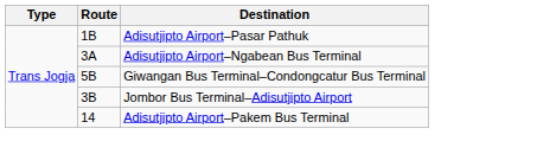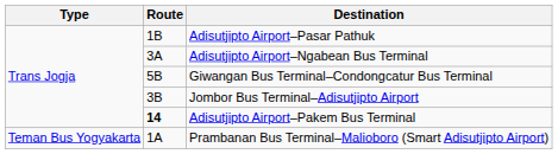Adisutjipto Airport–Pakem Bus Terminal | Route: normal -> bold
+ row: Teman Bus Yogyakarta | 1A | Prambanan Bus Terminal–Malioboro (Smart Adisutjipto Airport)
